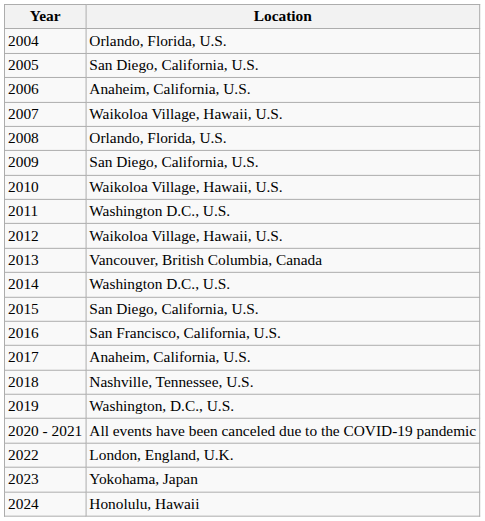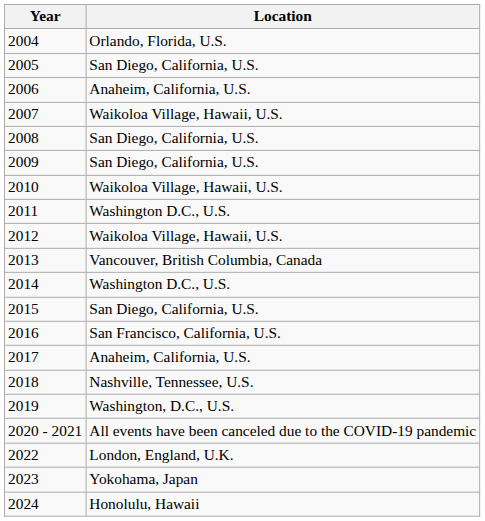2008 | Location: Orlando, Florida, U.S. -> San Diego, California, U.S.
